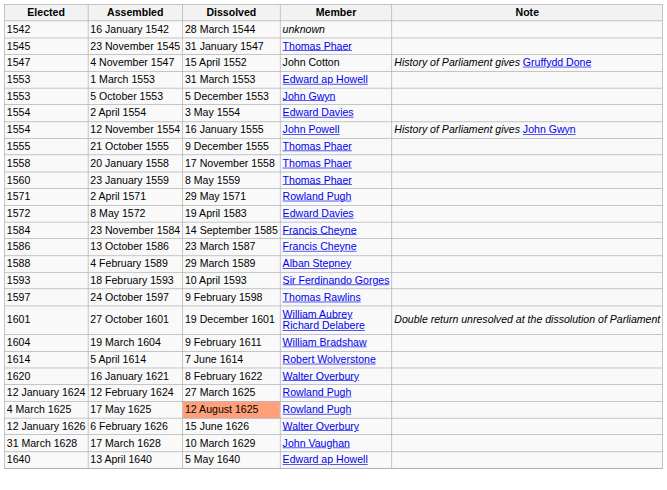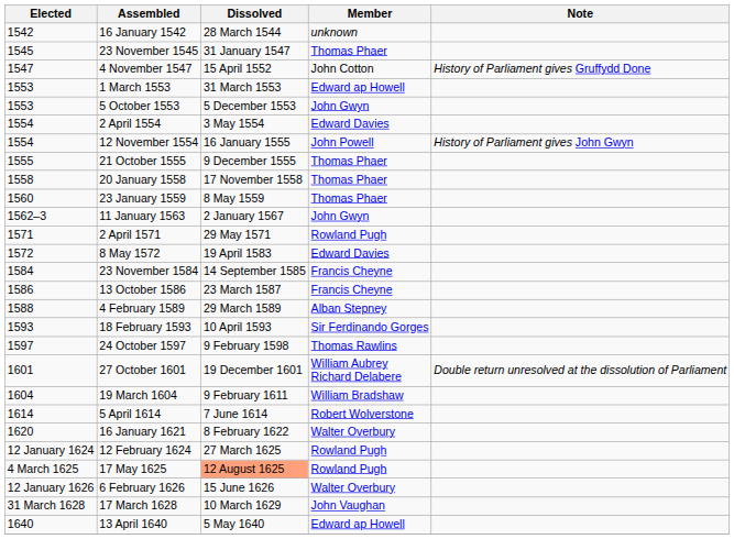+ row: 1562–3 | 11 January 1563 | 2 January 1567 | John Gwyn
